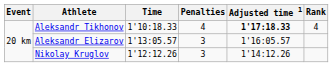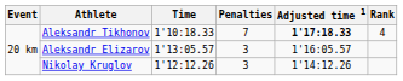Aleksandr Tikhonov | Penalties: 4 -> 7
